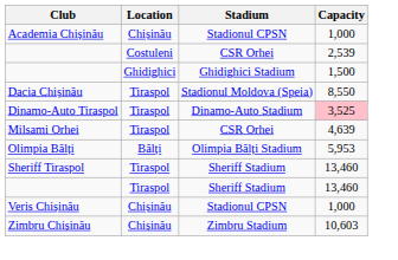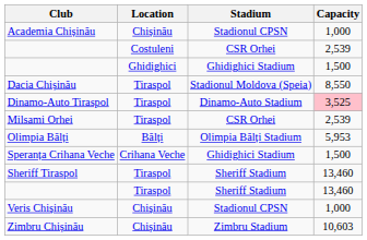Milsami Orhei | Capacity: 4,639 -> 2,539
+ row: Speranța Crihana Veche | Crihana Veche | Ghidighici Stadium | 1,500
